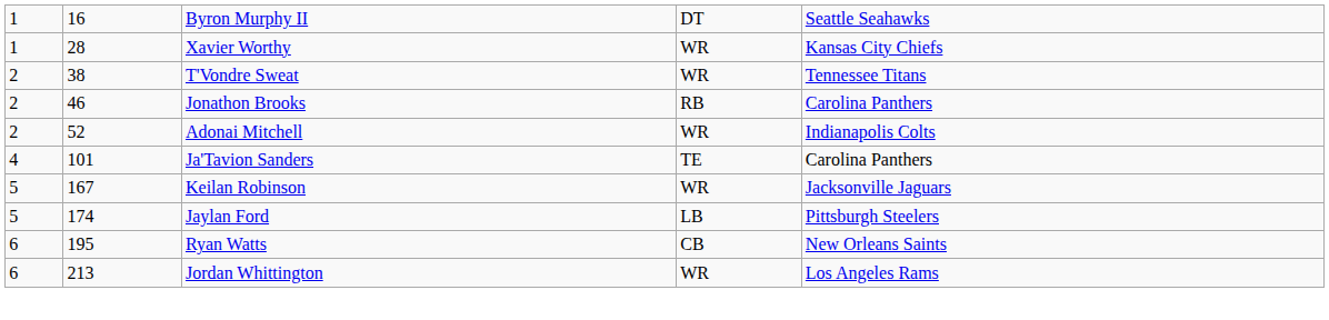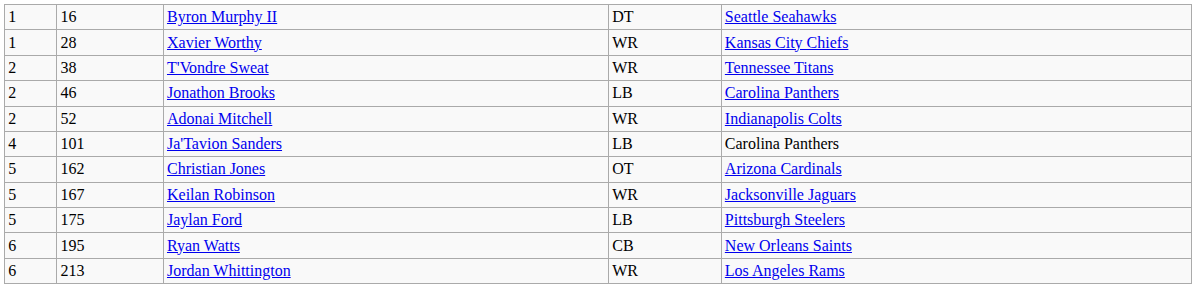Jonathon Brooks | column 4: RB -> LB
Ja'Tavion Sanders | column 4: TE -> LB
+ row: 5 | 162 | Christian Jones | OT | Arizona Cardinals
Jaylan Ford | column 2: 174 -> 175
